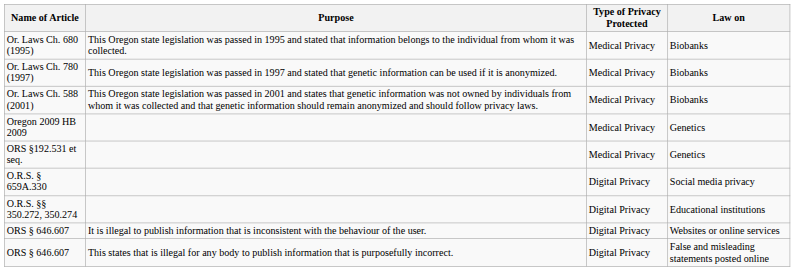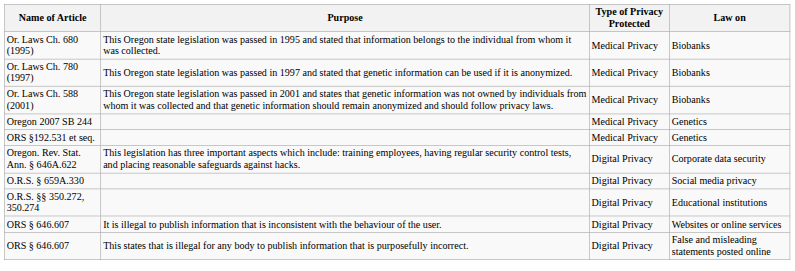+ row: Oregon 2007 SB 244 | Medical Privacy | Genetics
- row: Oregon 2009 HB 2009 | Medical Privacy | Genetics
+ row: Oregon. Rev. Stat. Ann. § 646A.622 | This legislation has three important aspects which include: training employees, having regular security control tests, and placing reasonable safeguards against hacks. | Digital Privacy | Corporate data security
